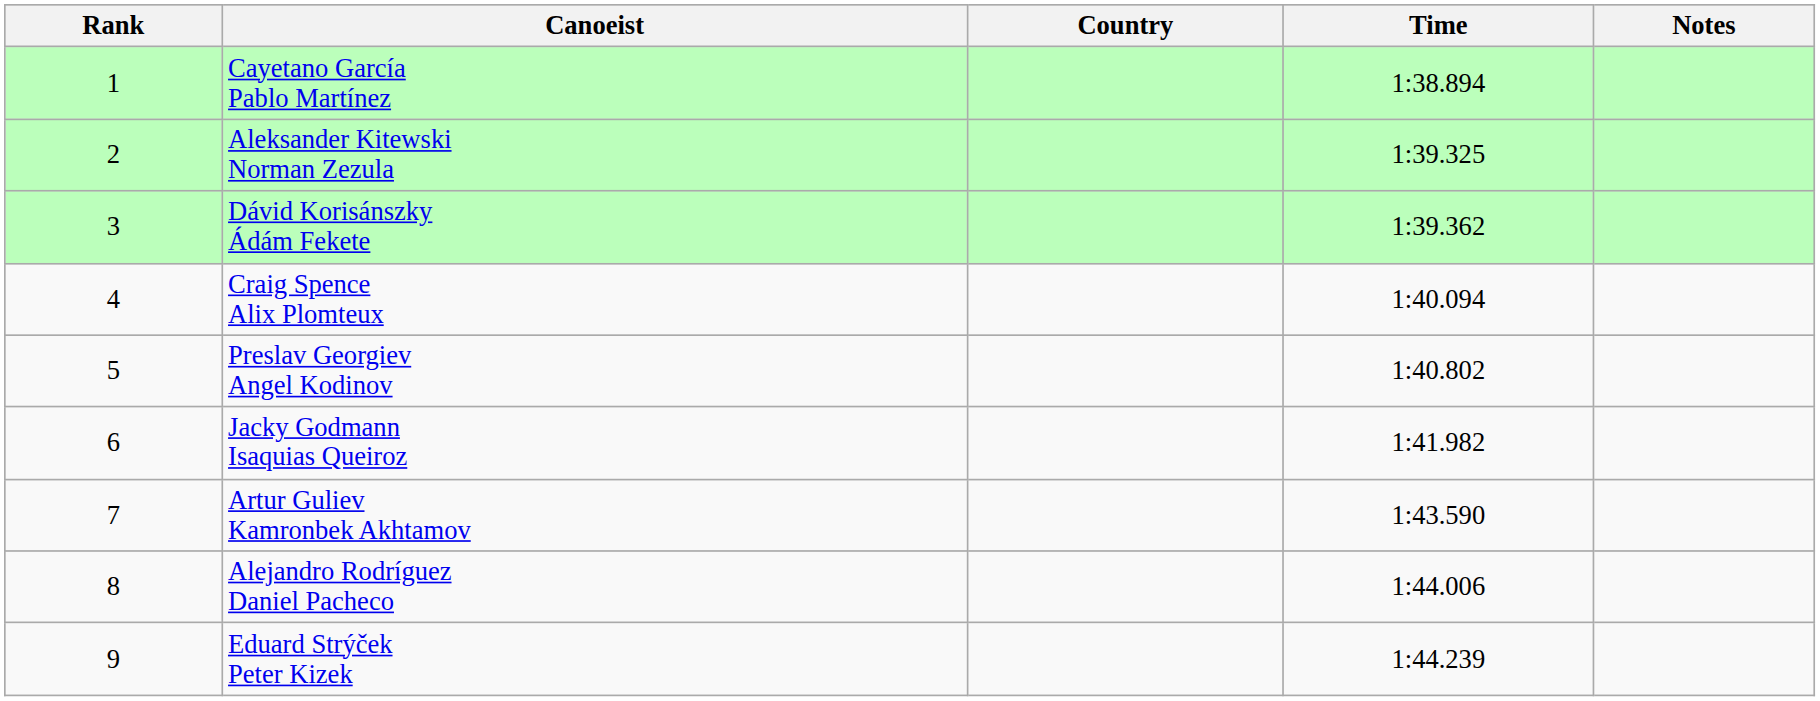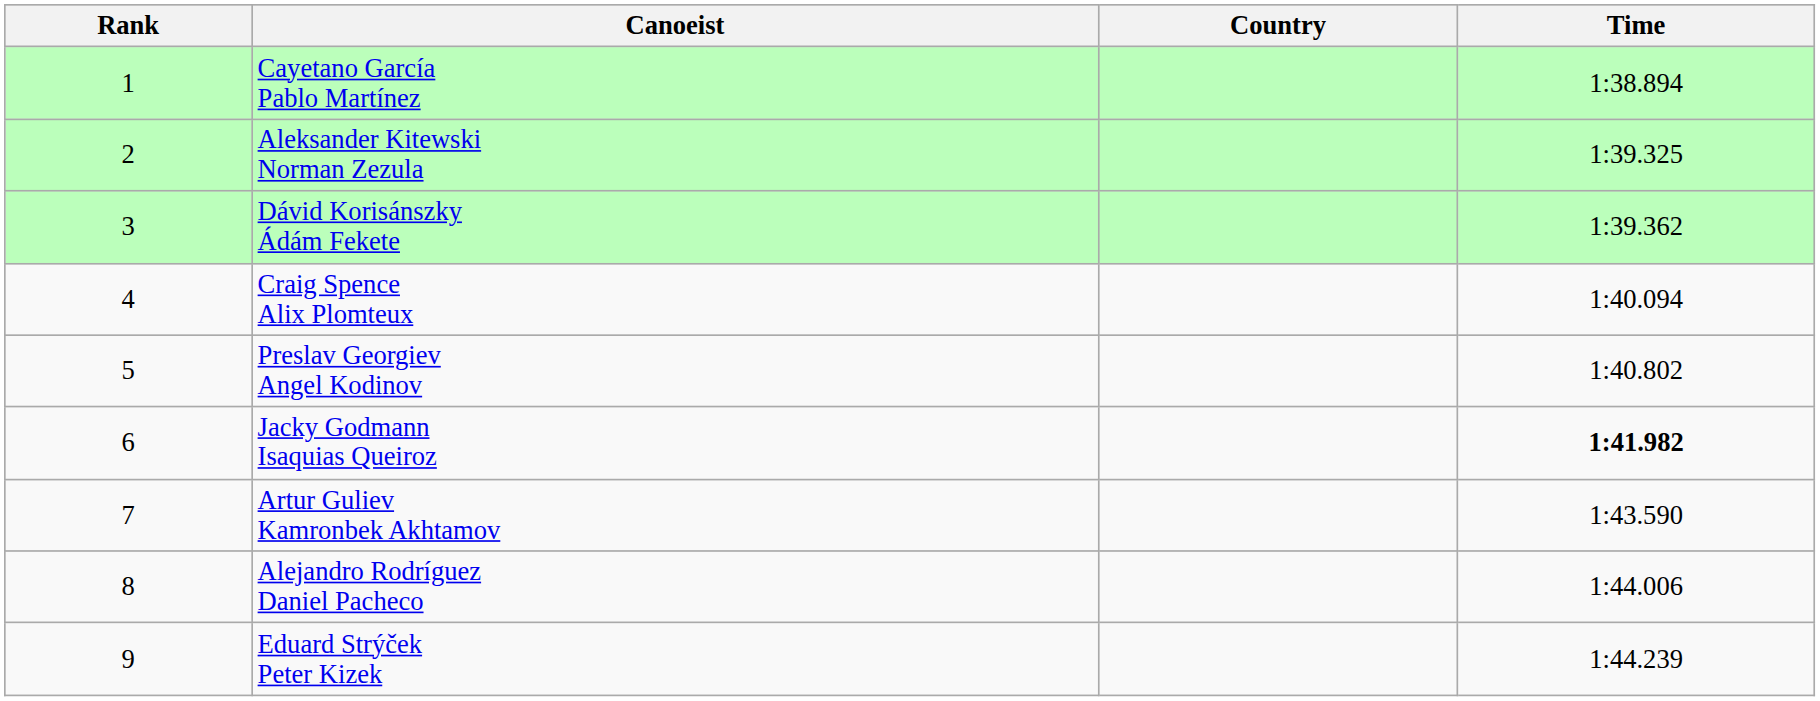- column: Notes
Jacky Godmann Isaquias Queiroz | Time: normal -> bold
